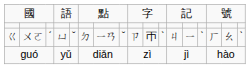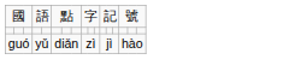- row: ㄍ | ㄨㄛ | ˊ | ㄩ | ˇ | ㄉ | ㄧㄢ | ˇ | ㄗ | ㄭ | ˋ | ㄐ | ㄧ | ˋ | ㄏ | ㄠ | ˋ
